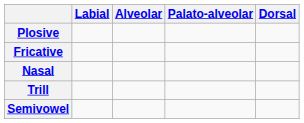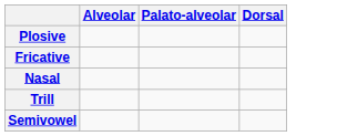- column: Labial
